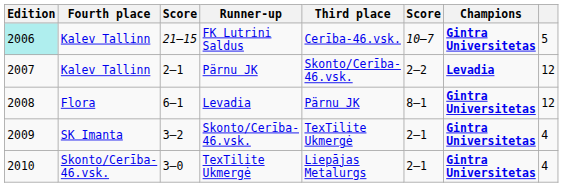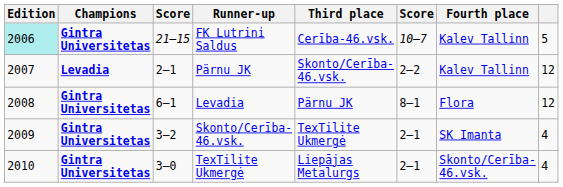columns swapped: Champions <-> Fourth place
